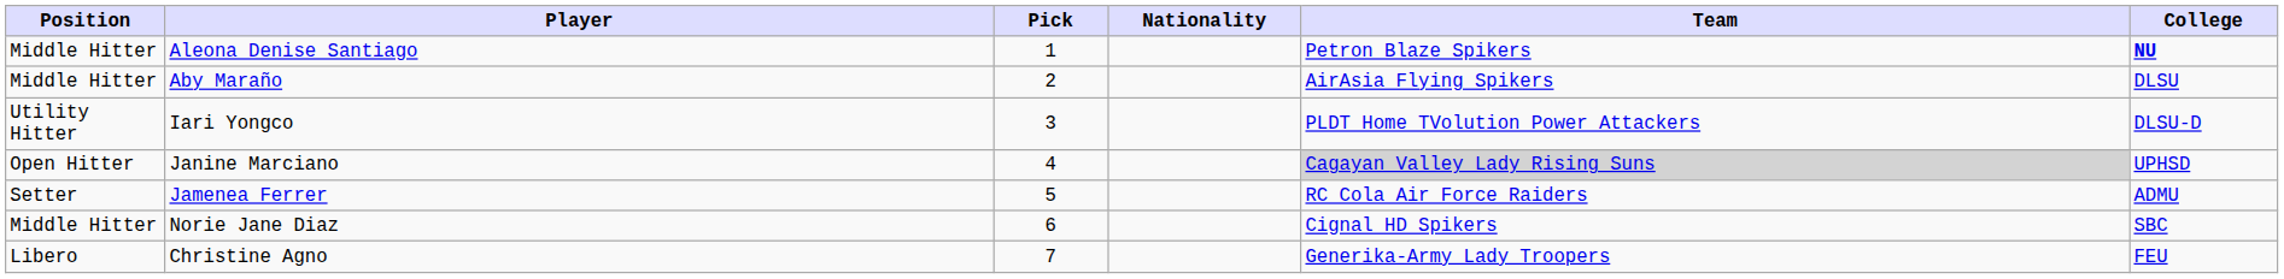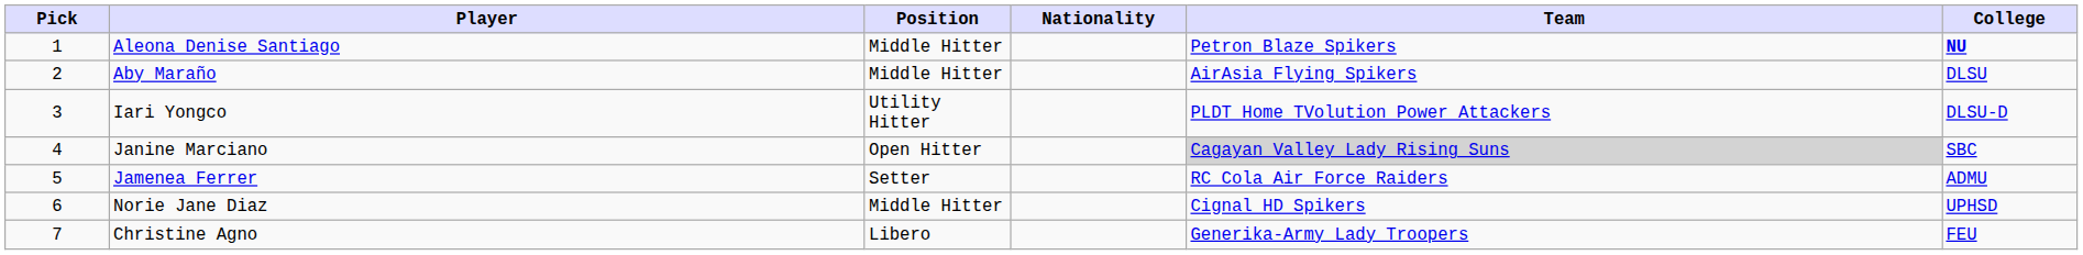columns swapped: Pick <-> Position
Janine Marciano | College: UPHSD -> SBC
Norie Jane Diaz | College: SBC -> UPHSD
